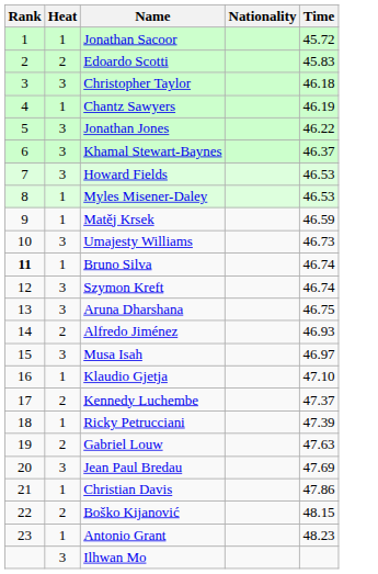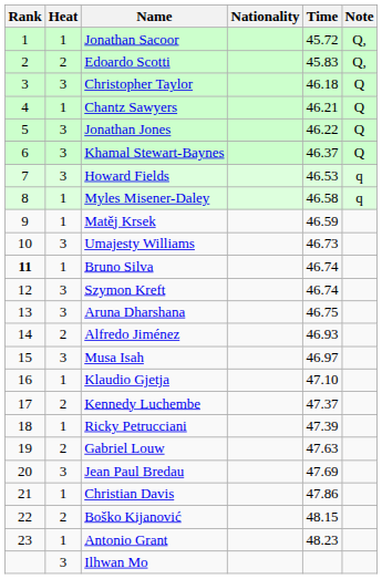+ column: Note | Q, | Q, | Q | Q | Q | Q | q | q
Chantz Sawyers | Time: 46.19 -> 46.21
Myles Misener-Daley | Time: 46.53 -> 46.58
